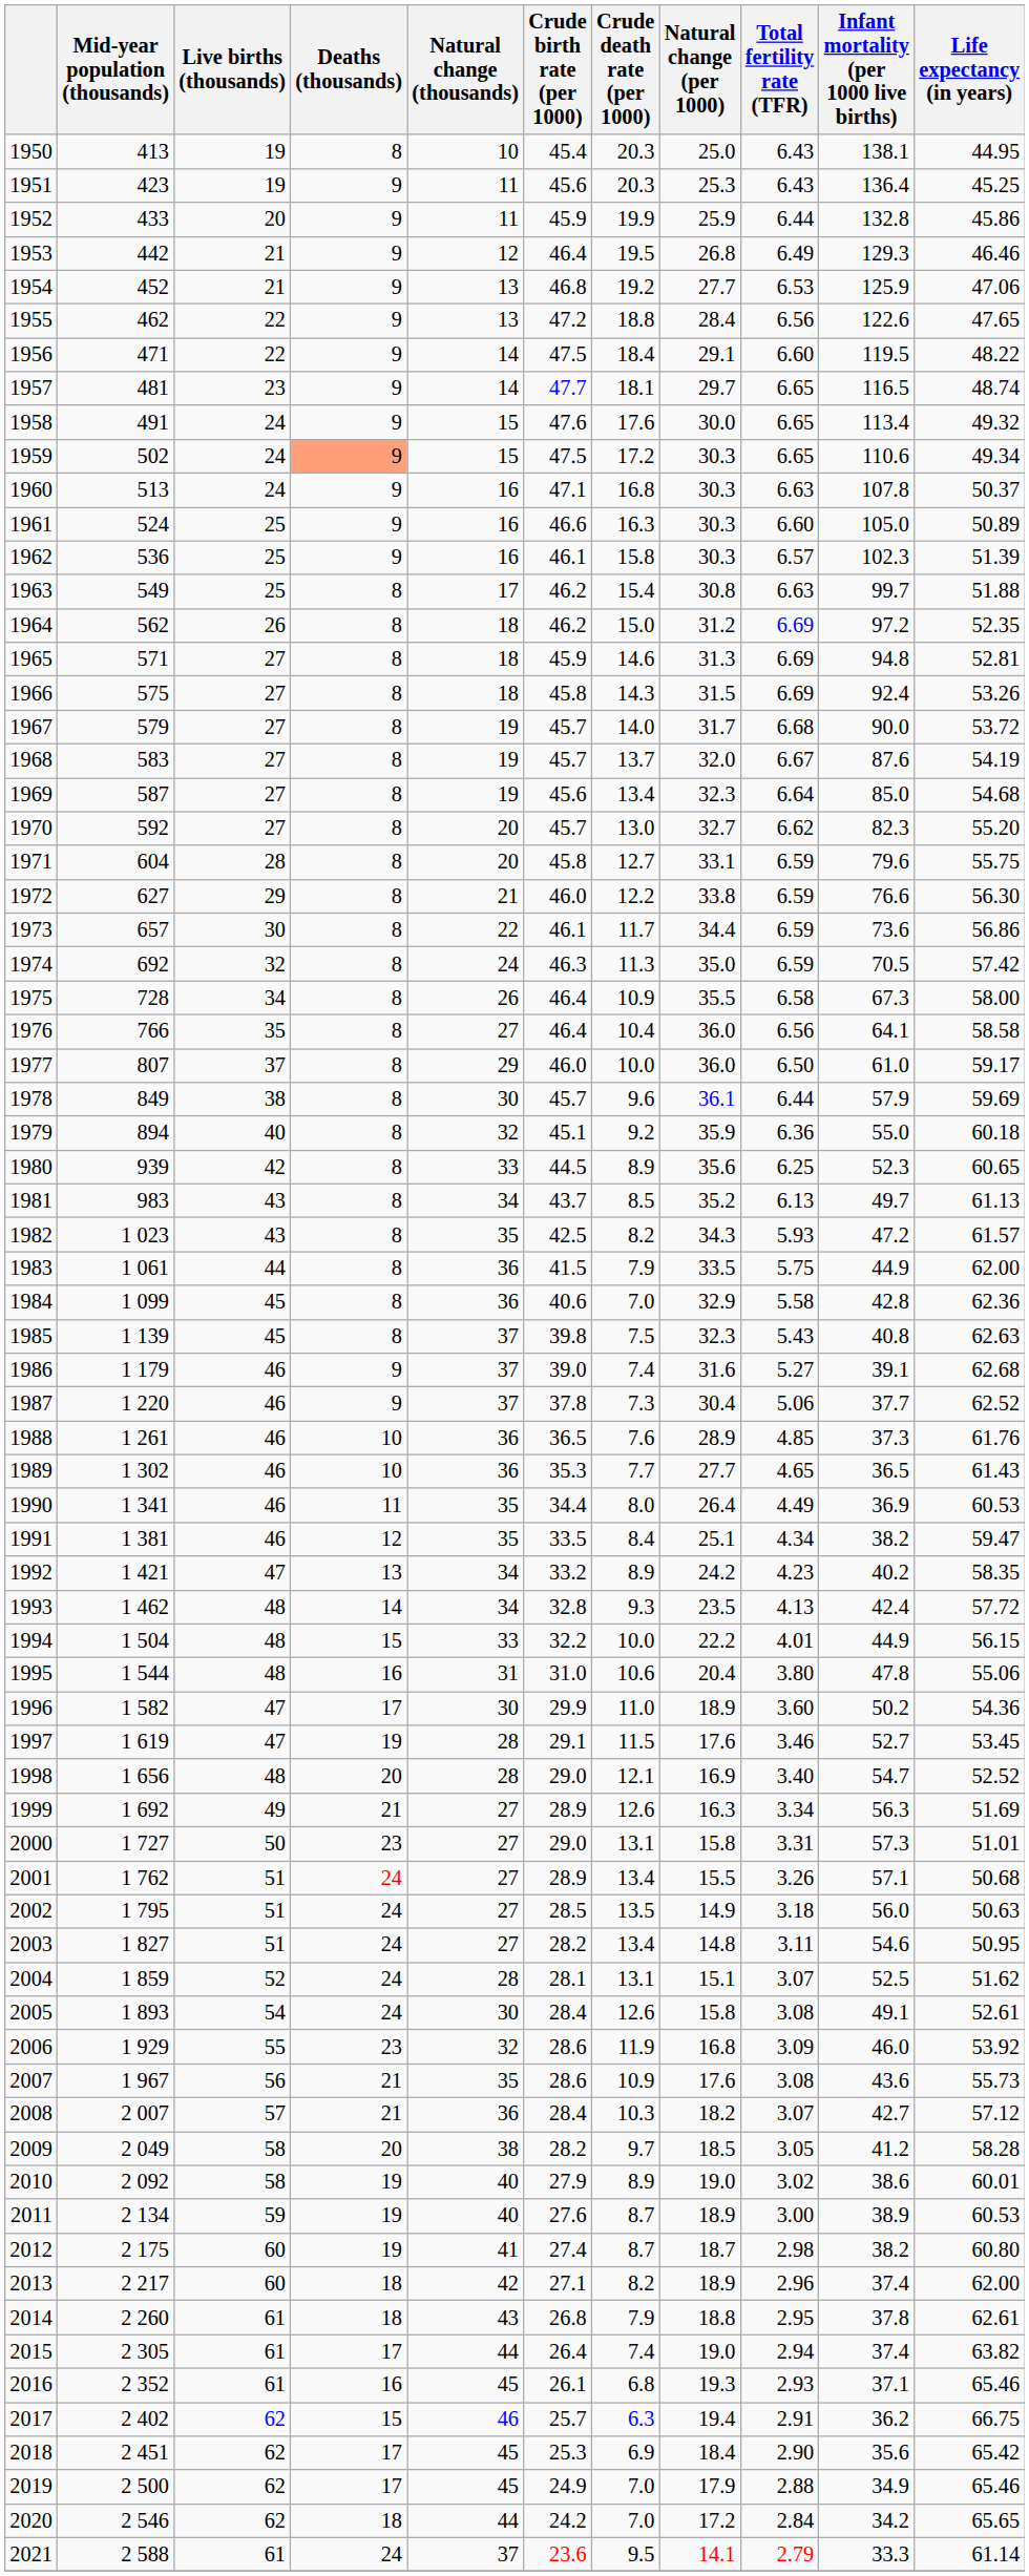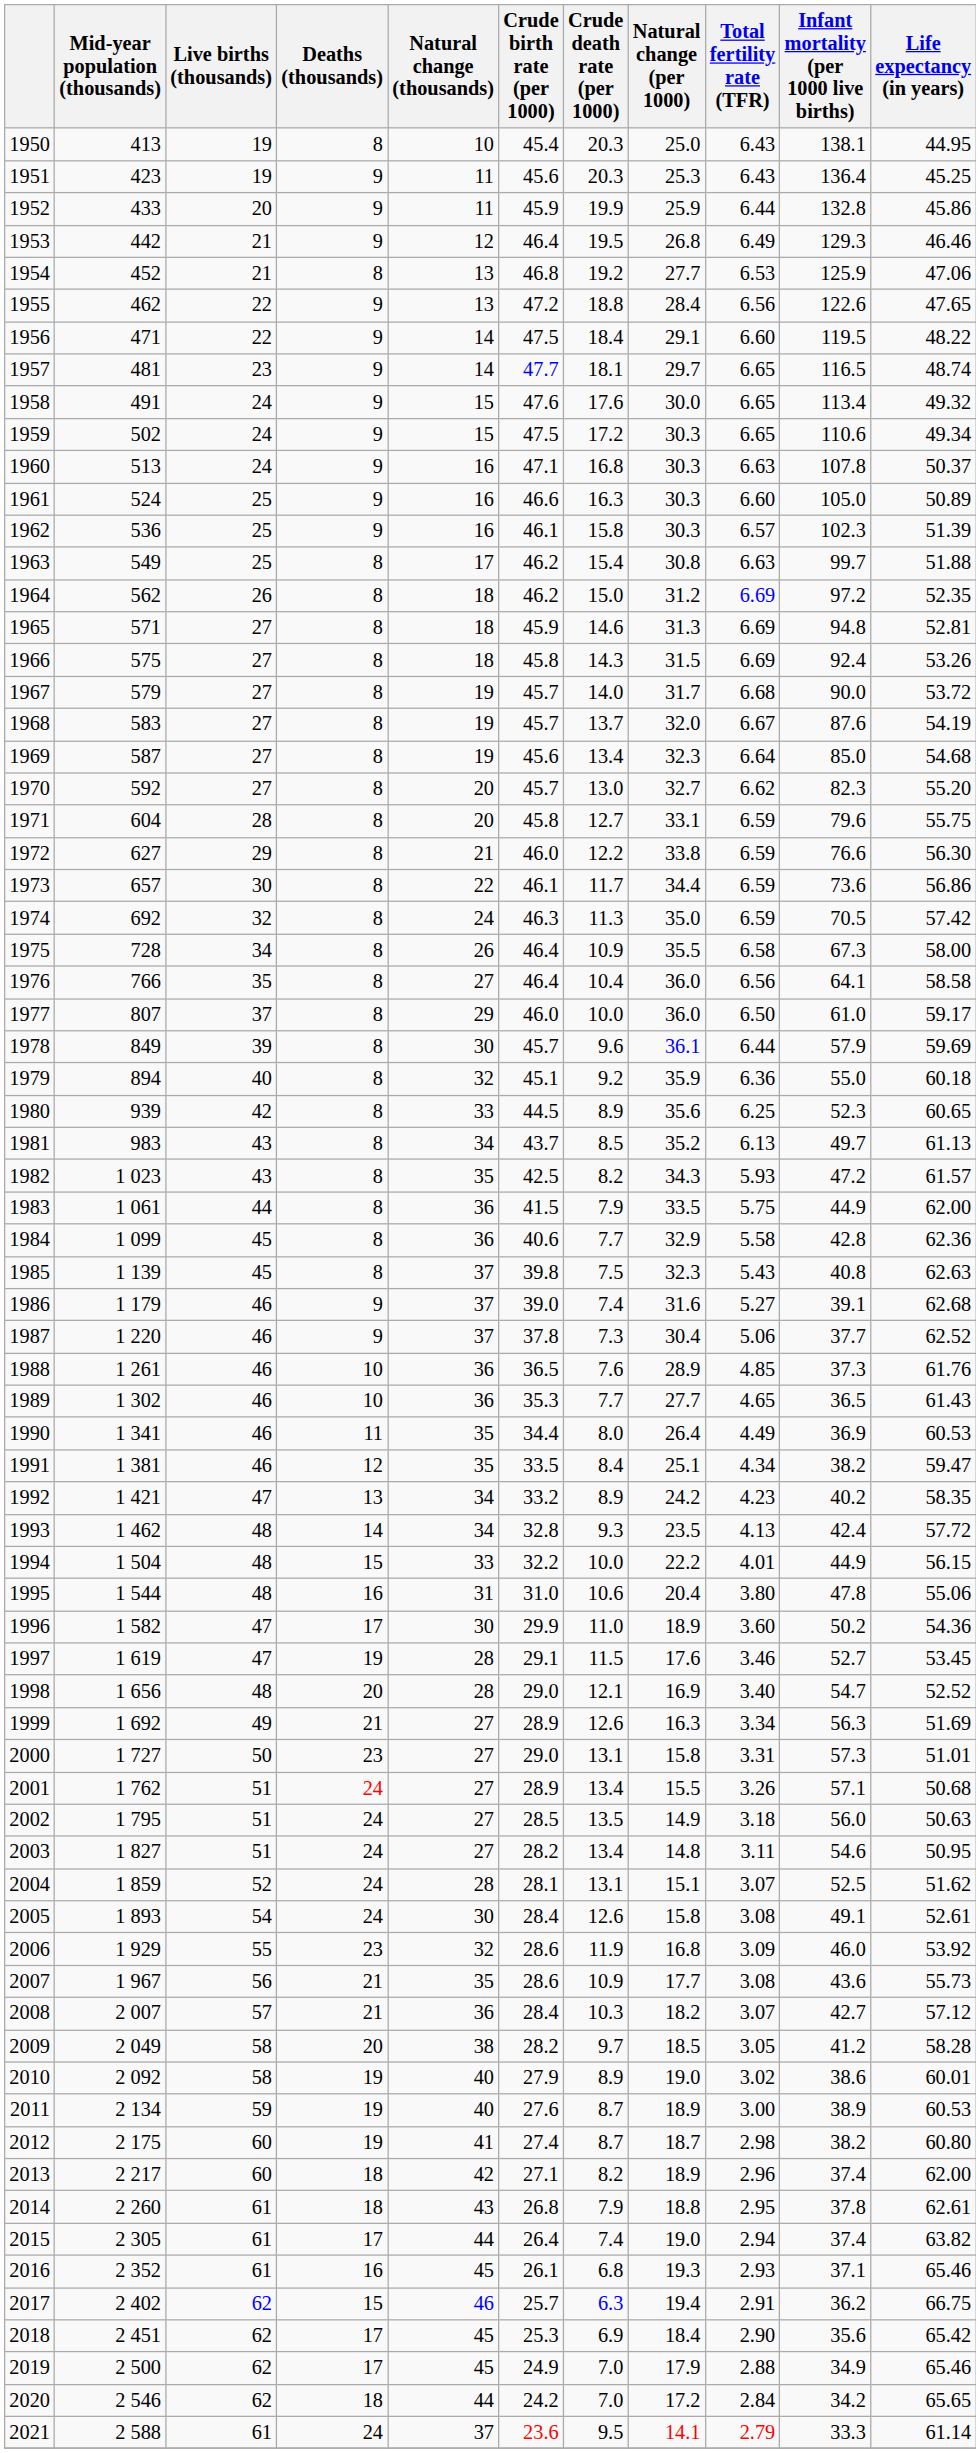1954 | Deaths (thousands): 9 -> 8
1959 | Deaths (thousands): lightsalmon background -> no background
1978 | Live births (thousands): 38 -> 39
1984 | Crude death rate (per 1000): 7.0 -> 7.7
2007 | Natural change (per 1000): 17.6 -> 17.7
